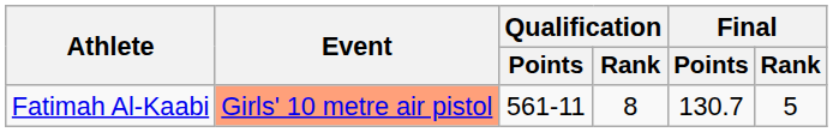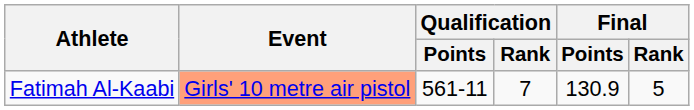Fatimah Al-Kaabi | Qualification / Rank: 8 -> 7
Fatimah Al-Kaabi | Final / Points: 130.7 -> 130.9
